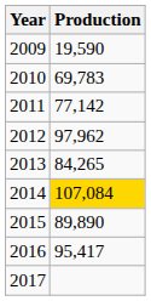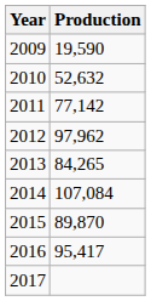2010 | Production: 69,783 -> 52,632
2014 | Production: gold background -> no background
2015 | Production: 89,890 -> 89,870
